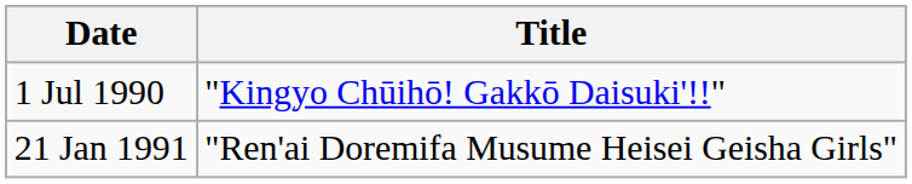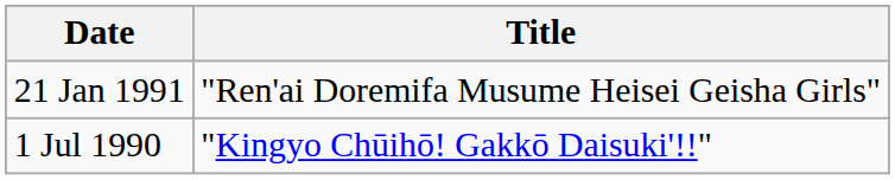rows swapped: 1 Jul 1990 <-> 21 Jan 1991
